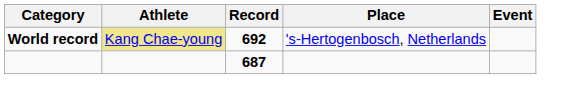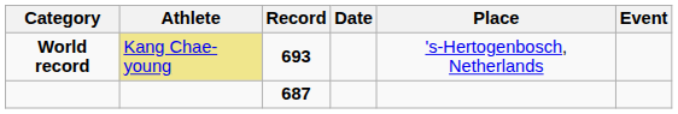+ column: Date
World record | Record: 692 -> 693
